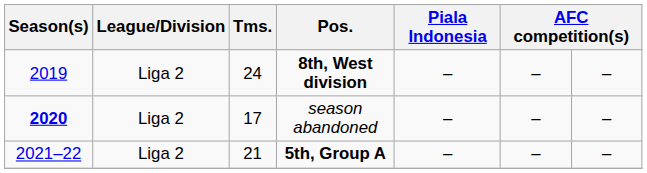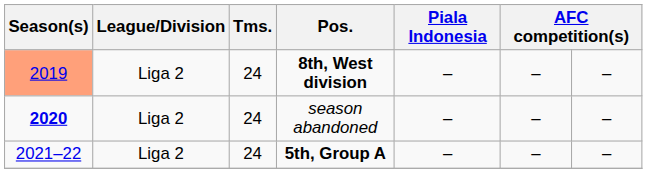8th, West division | Season(s): no background -> lightsalmon background
season abandoned | Tms.: 17 -> 24
5th, Group A | Tms.: 21 -> 24
